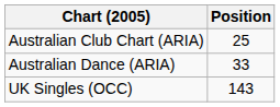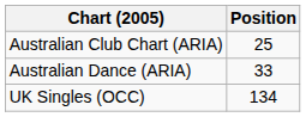UK Singles (OCC) | Position: 143 -> 134
